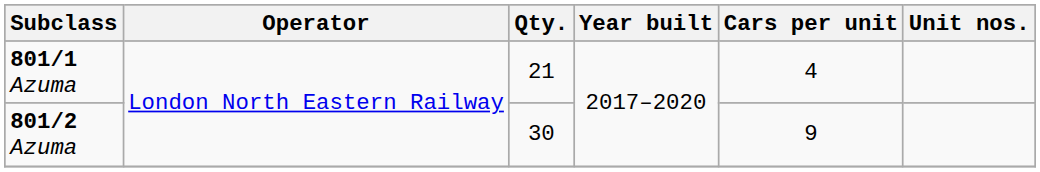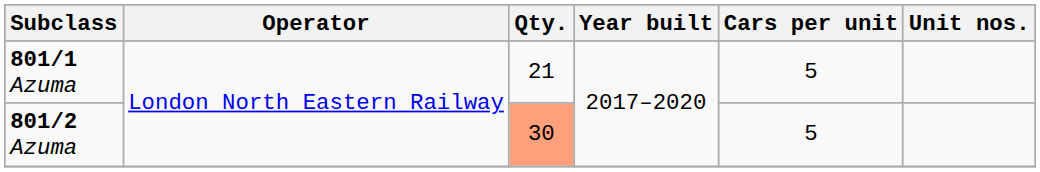801/1 Azuma | Cars per unit: 4 -> 5
801/2 Azuma | Qty.: no background -> lightsalmon background
801/2 Azuma | Cars per unit: 9 -> 5
